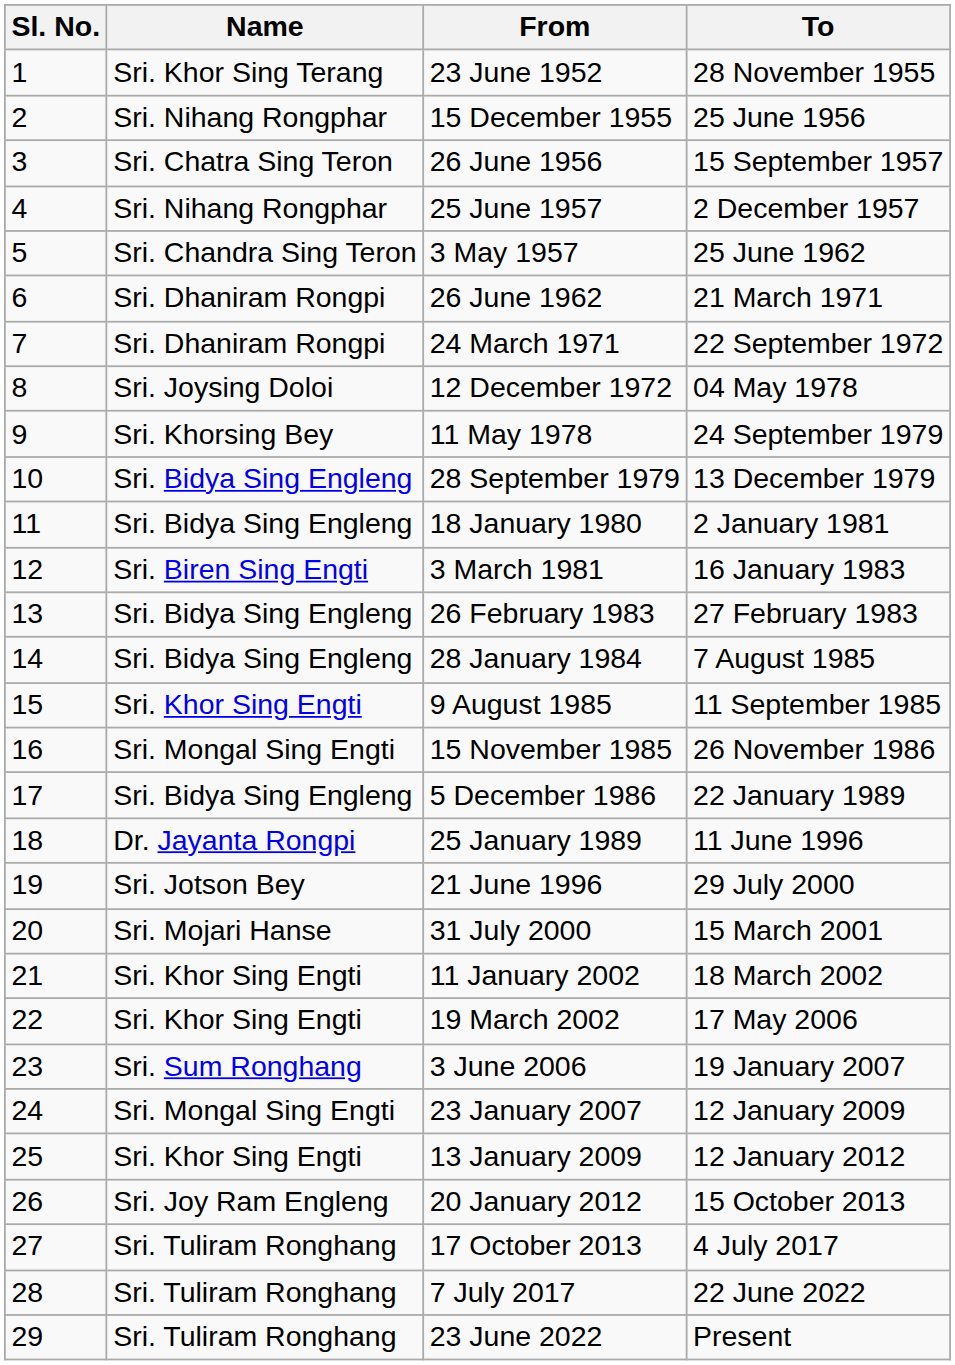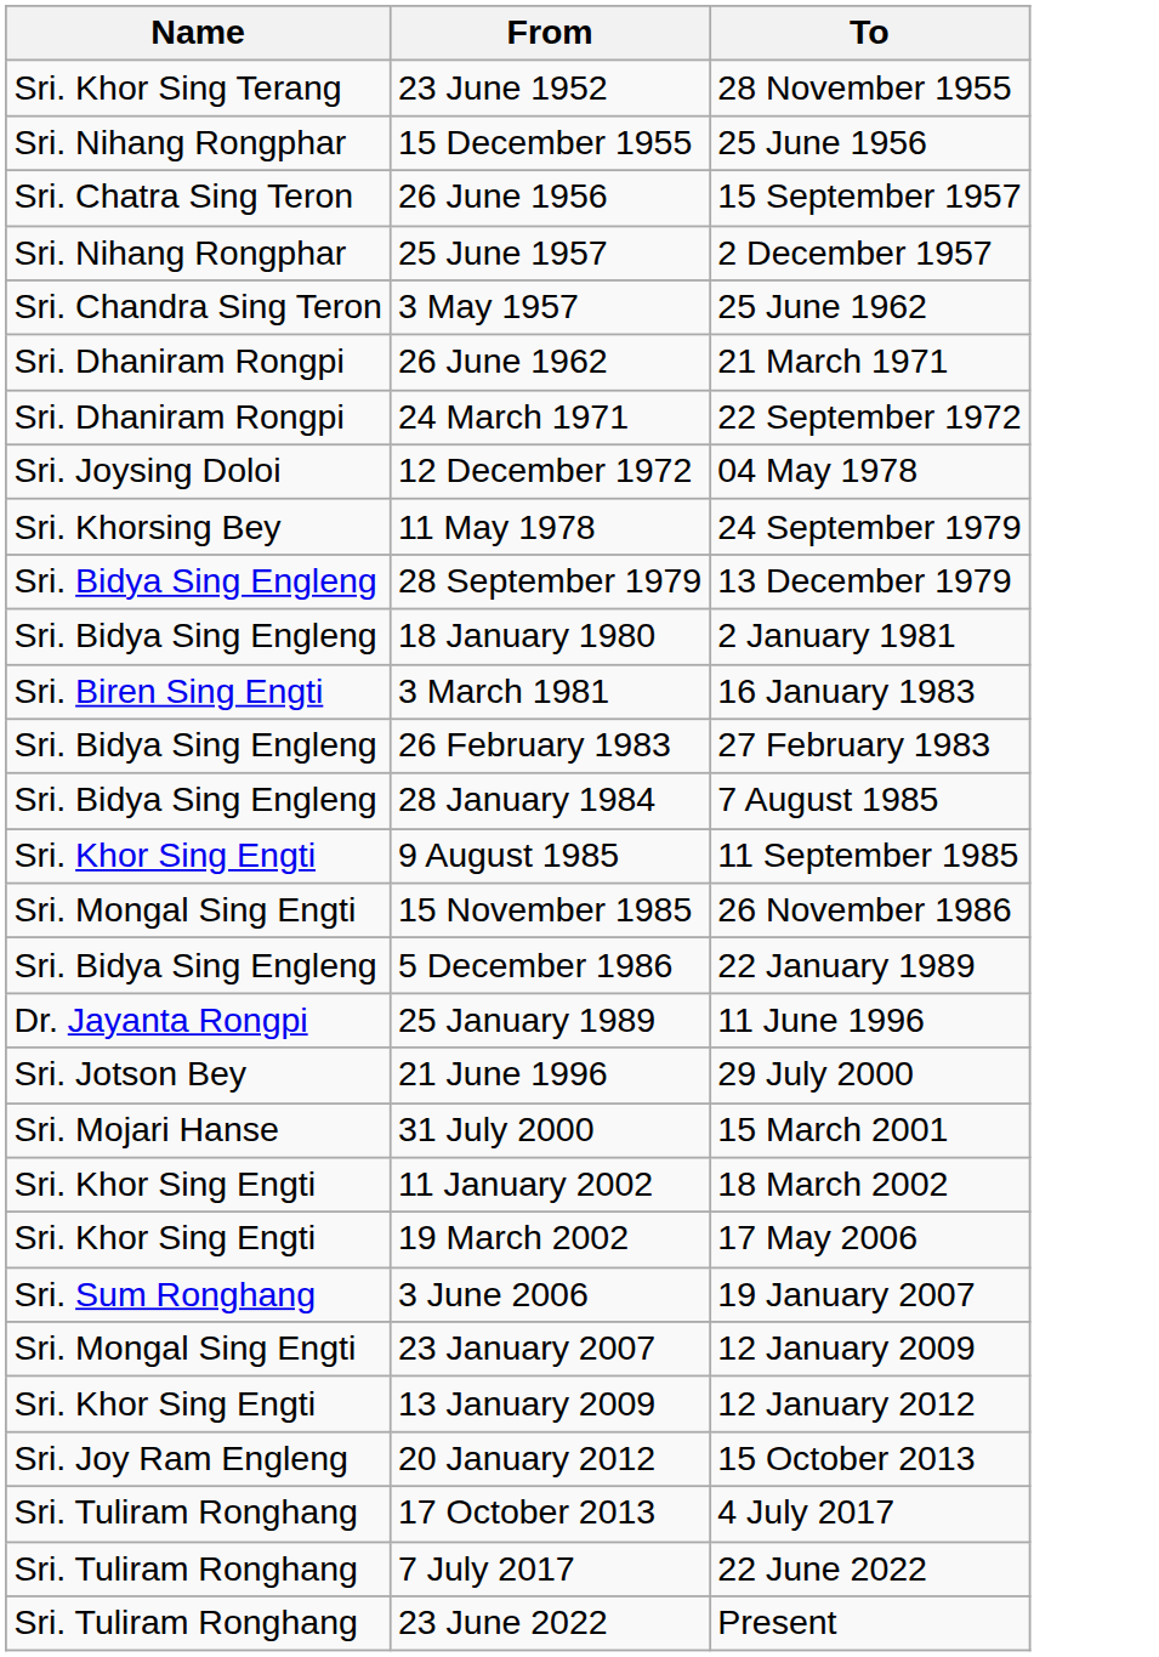- column: Sl. No. | 1 | 2 | 3 | 4 | 5 | 6 | 7 | 8 | 9 | 10 | 11 | 12 | 13 | 14 | 15 | 16 | 17 | 18 | 19 | 20 | 21 | 22 | 23 | 24 | 25 | 26 | 27 | 28 | 29
